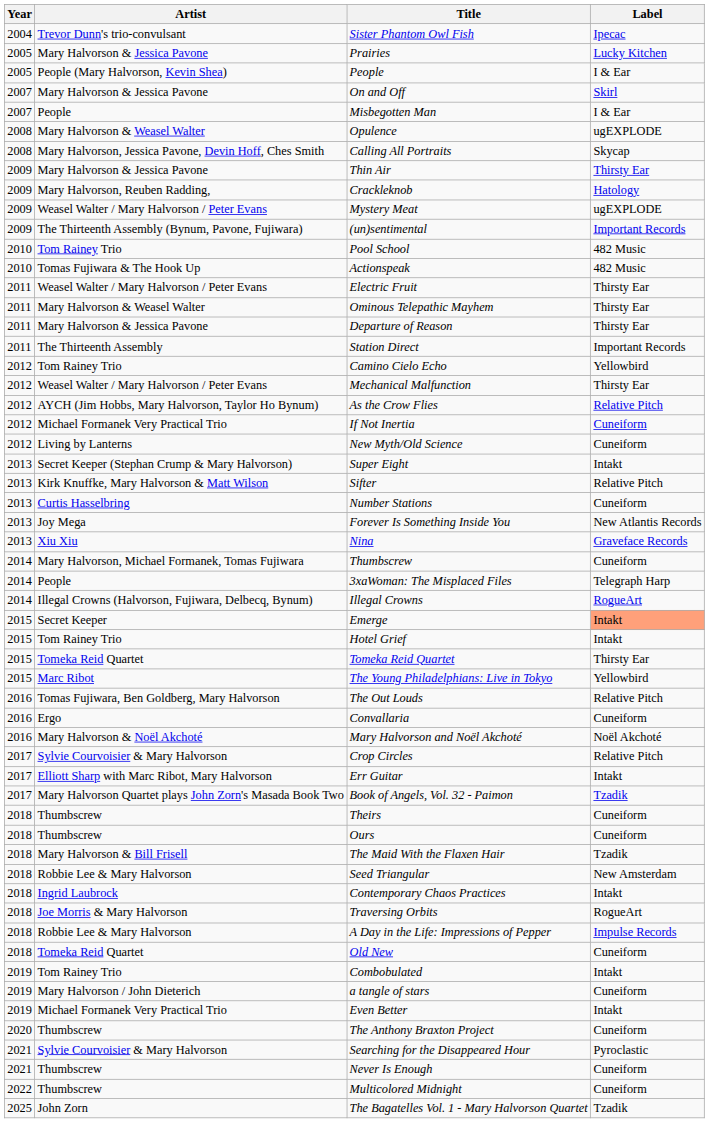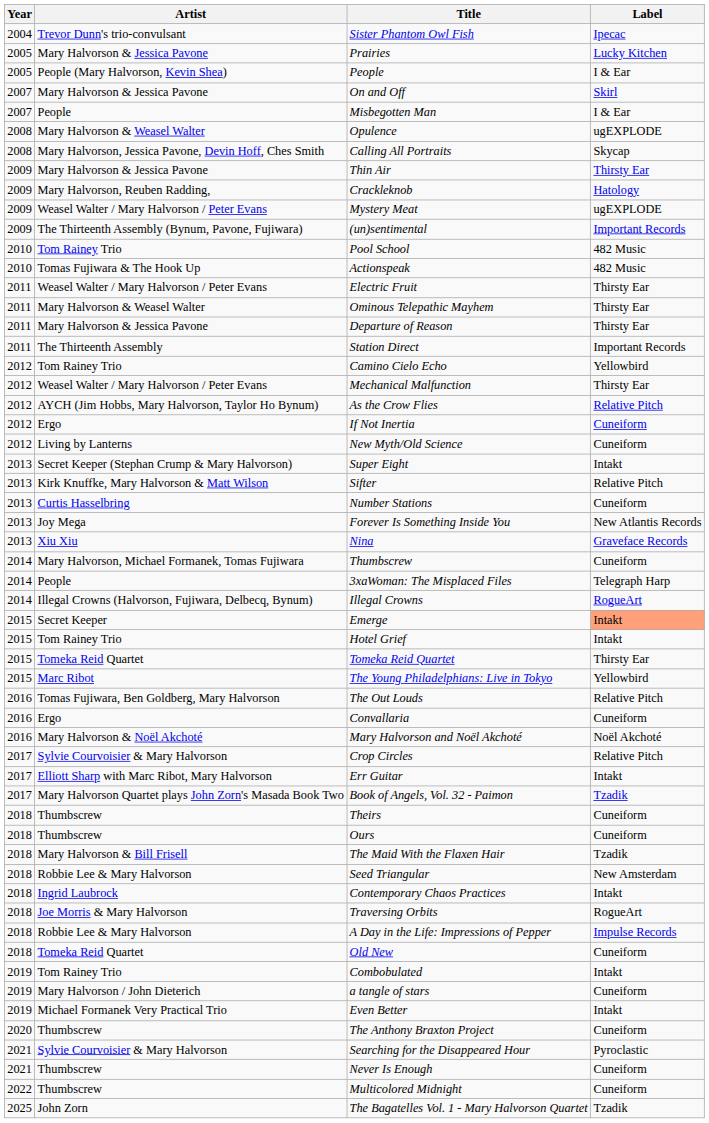If Not Inertia | Artist: Michael Formanek Very Practical Trio -> Ergo
